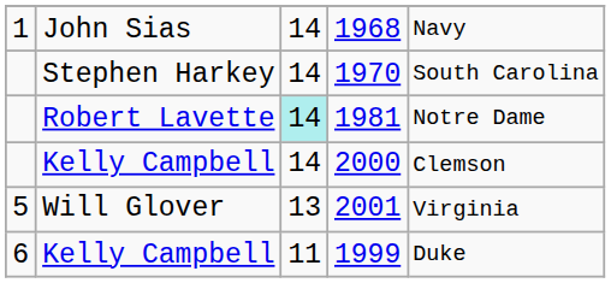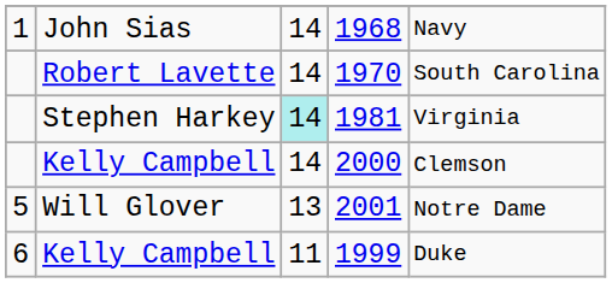1970 | column 2: Stephen Harkey -> Robert Lavette
1981 | column 2: Robert Lavette -> Stephen Harkey
1981 | column 5: Notre Dame -> Virginia
2001 | column 5: Virginia -> Notre Dame
